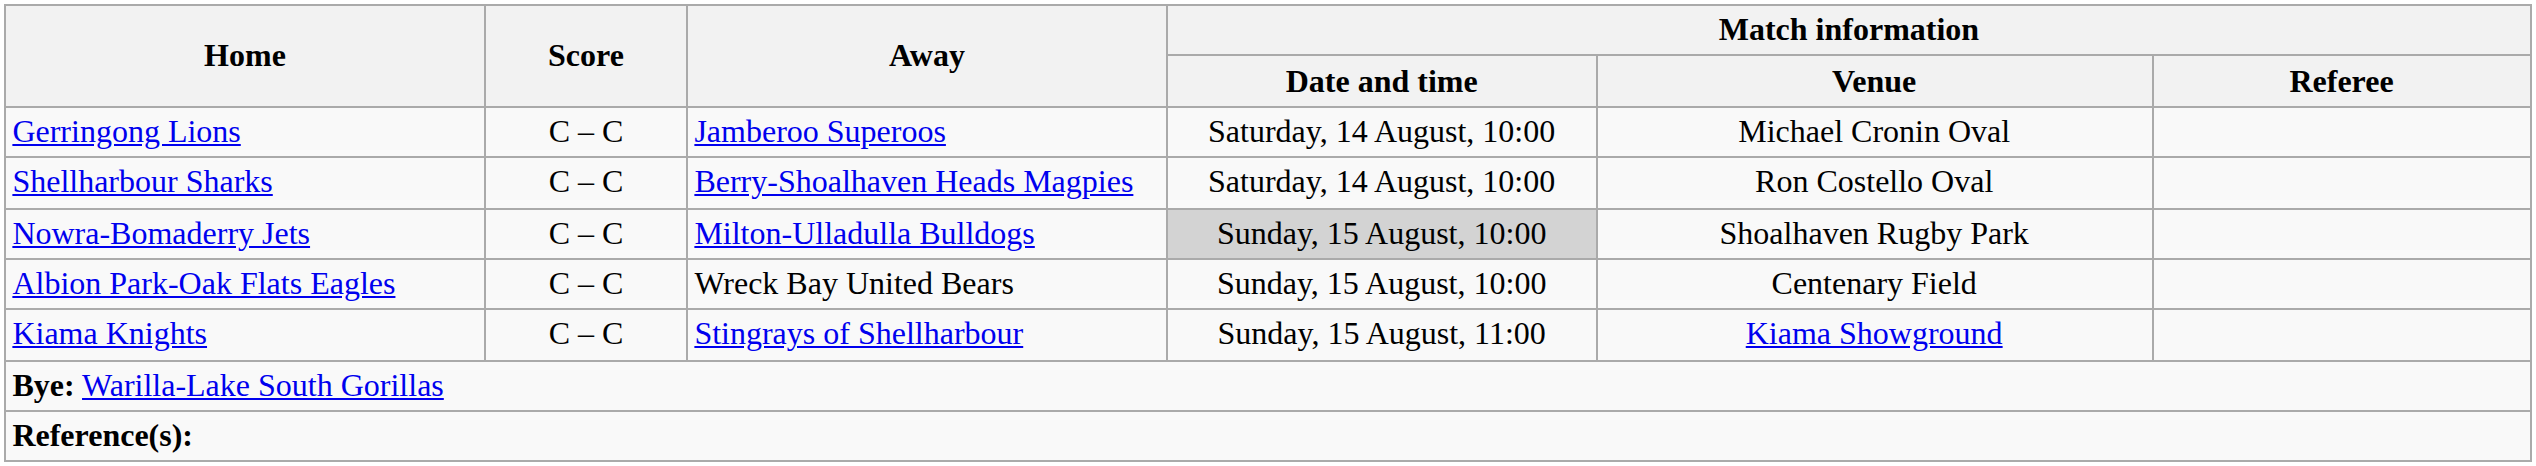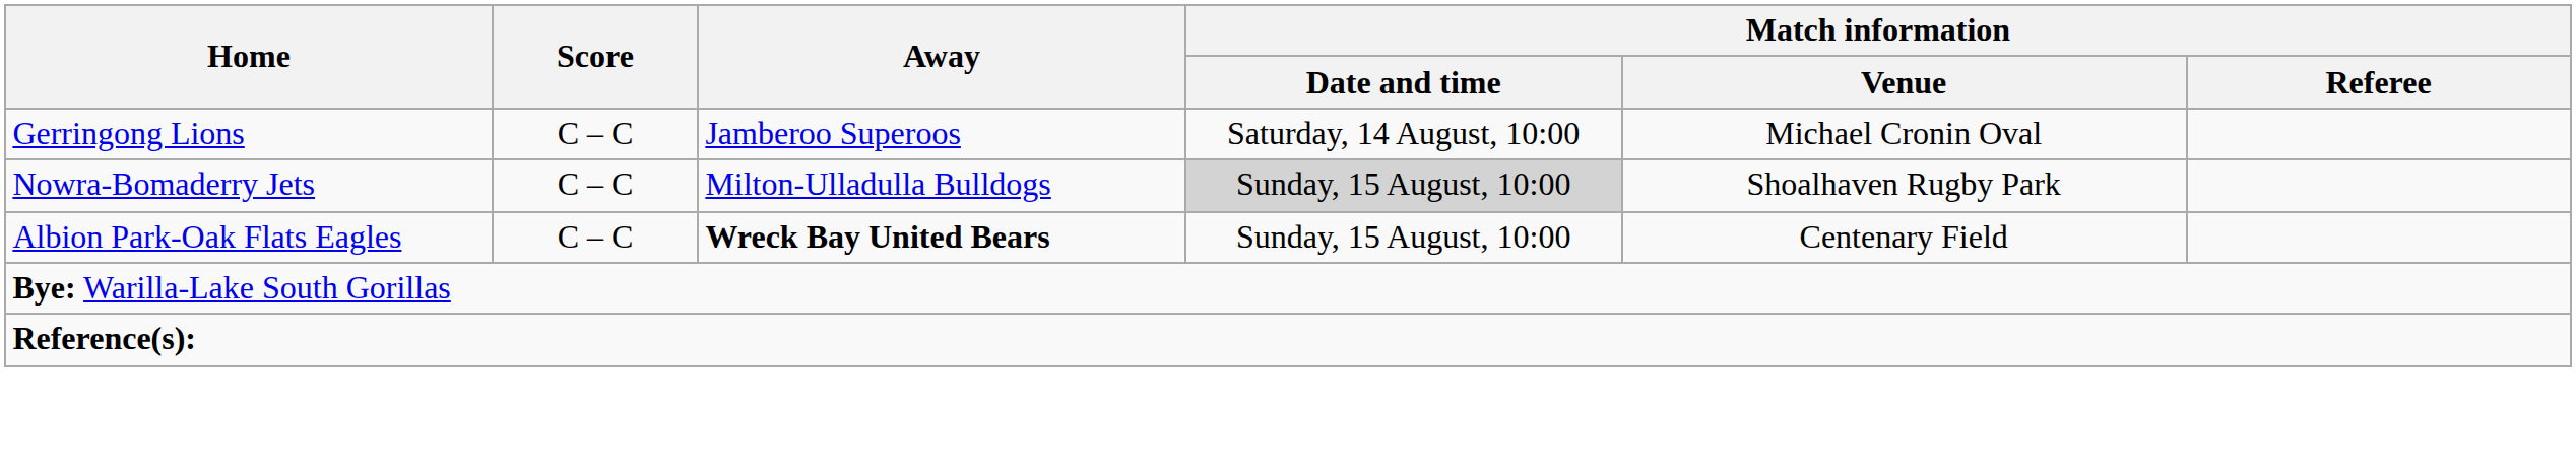- row: Shellharbour Sharks | C – C | Berry-Shoalhaven Heads Magpies | Saturday, 14 August, 10:00 | Ron Costello Oval
Albion Park-Oak Flats Eagles | Away: normal -> bold
- row: Kiama Knights | C – C | Stingrays of Shellharbour | Sunday, 15 August, 11:00 | Kiama Showground
